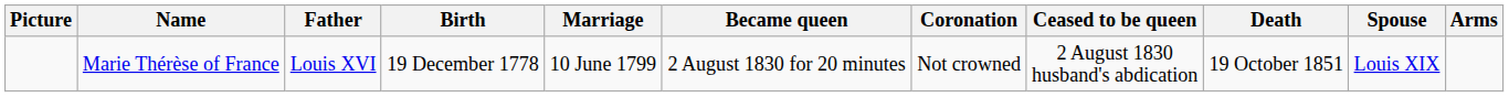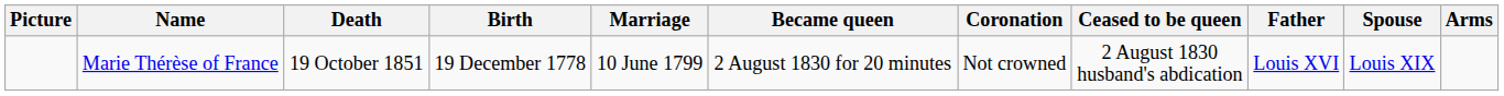columns swapped: Father <-> Death
